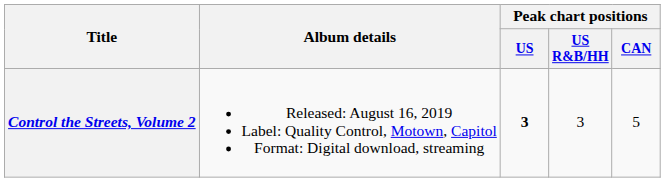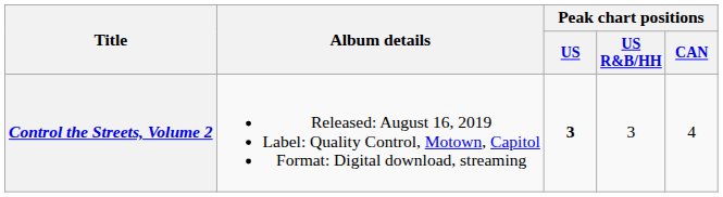Control the Streets, Volume 2 | Peak chart positions / CAN: 5 -> 4
